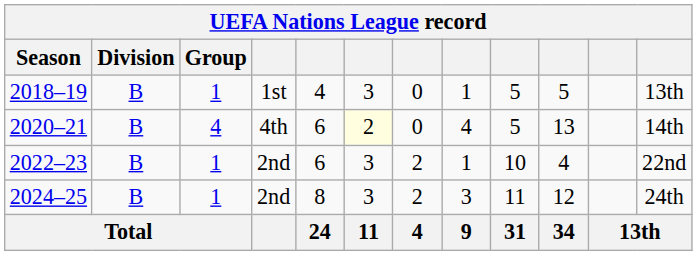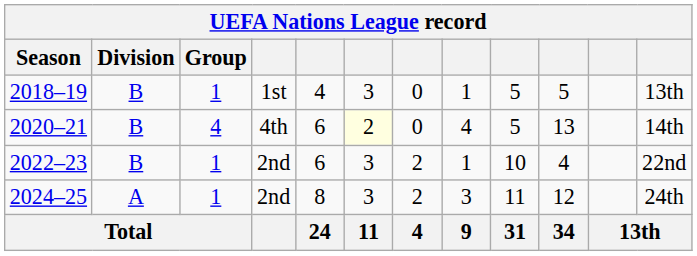2024–25 | Division: B -> A
